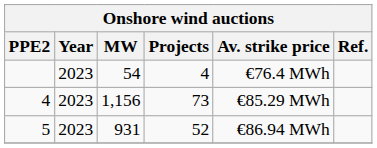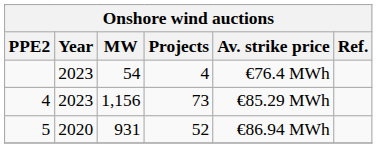5 | Year: 2023 -> 2020
